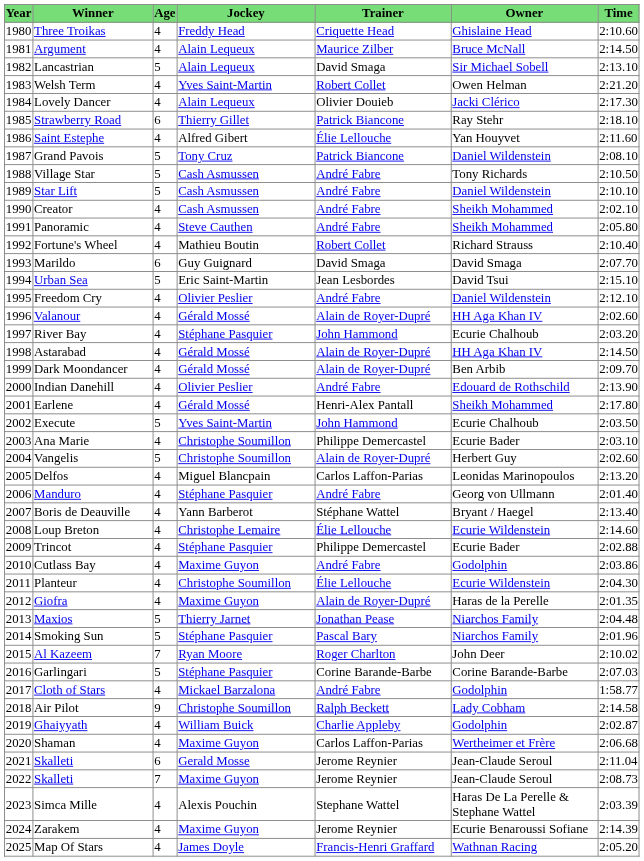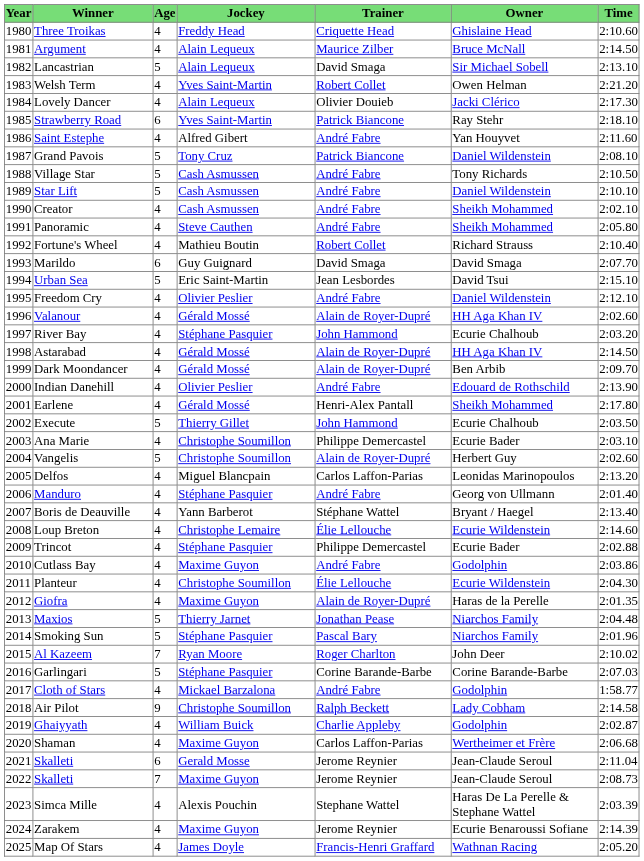Strawberry Road | Jockey: Thierry Gillet -> Yves Saint-Martin
Saint Estephe | Trainer: Élie Lellouche -> André Fabre
Execute | Jockey: Yves Saint-Martin -> Thierry Gillet
